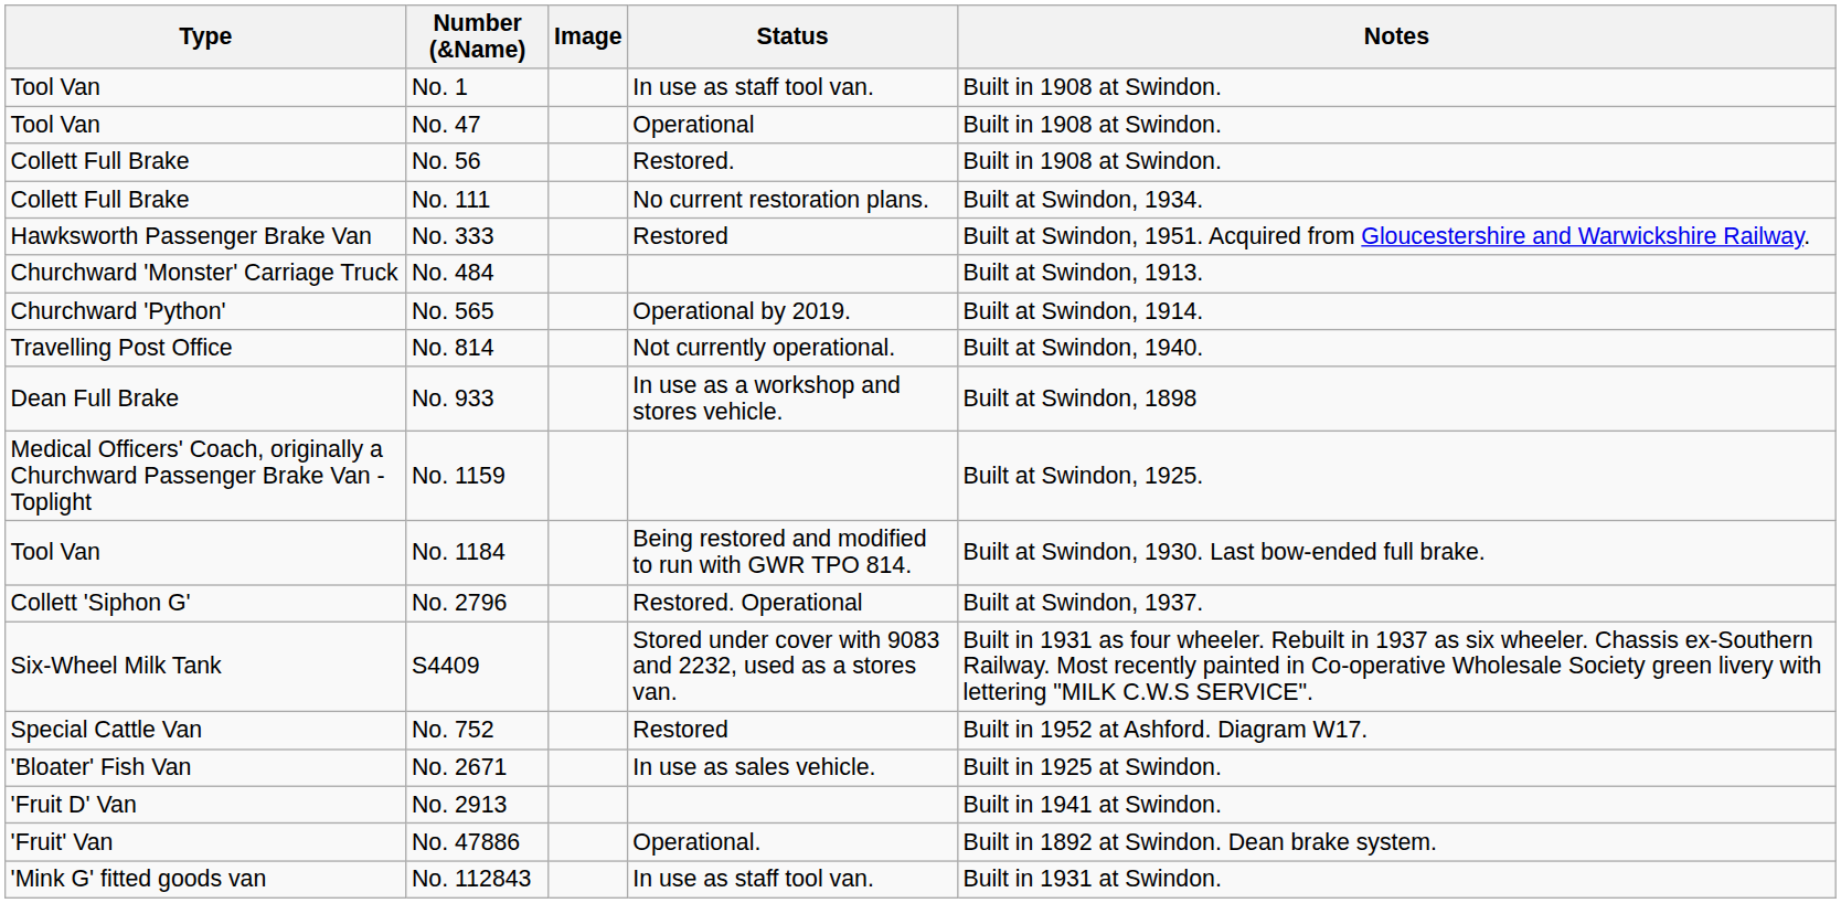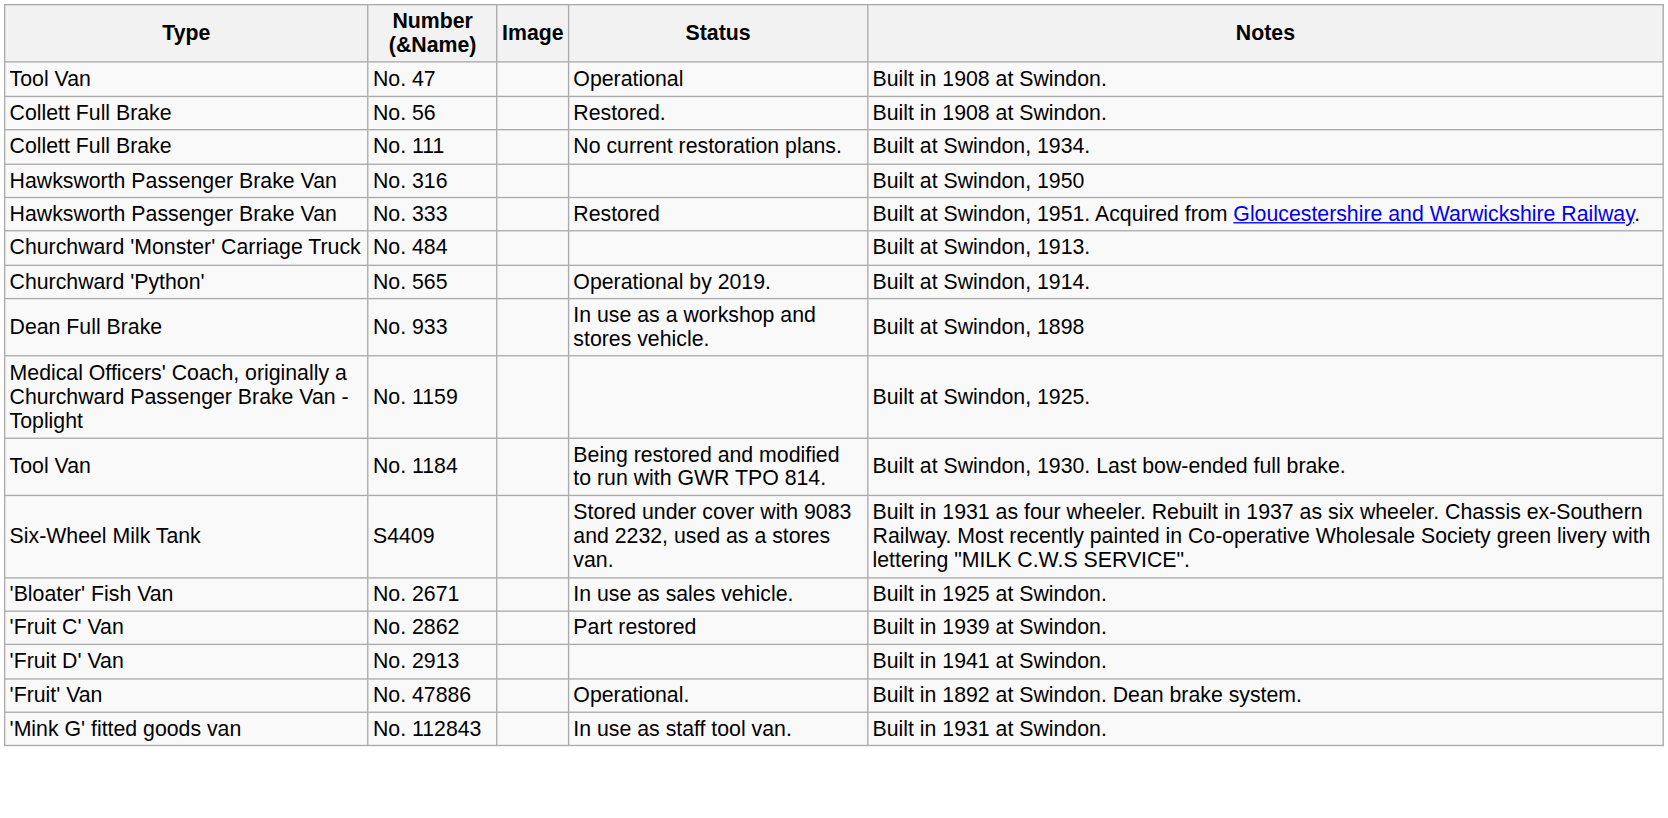- row: Tool Van | No. 1 | In use as staff tool van. | Built in 1908 at Swindon.
+ row: Hawksworth Passenger Brake Van | No. 316 | Built at Swindon, 1950
- row: Travelling Post Office | No. 814 | Not currently operational. | Built at Swindon, 1940.
- row: Collett 'Siphon G' | No. 2796 | Restored. Operational | Built at Swindon, 1937.
- row: Special Cattle Van | No. 752 | Restored | Built in 1952 at Ashford. Diagram W17.
+ row: 'Fruit C' Van | No. 2862 | Part restored | Built in 1939 at Swindon.
